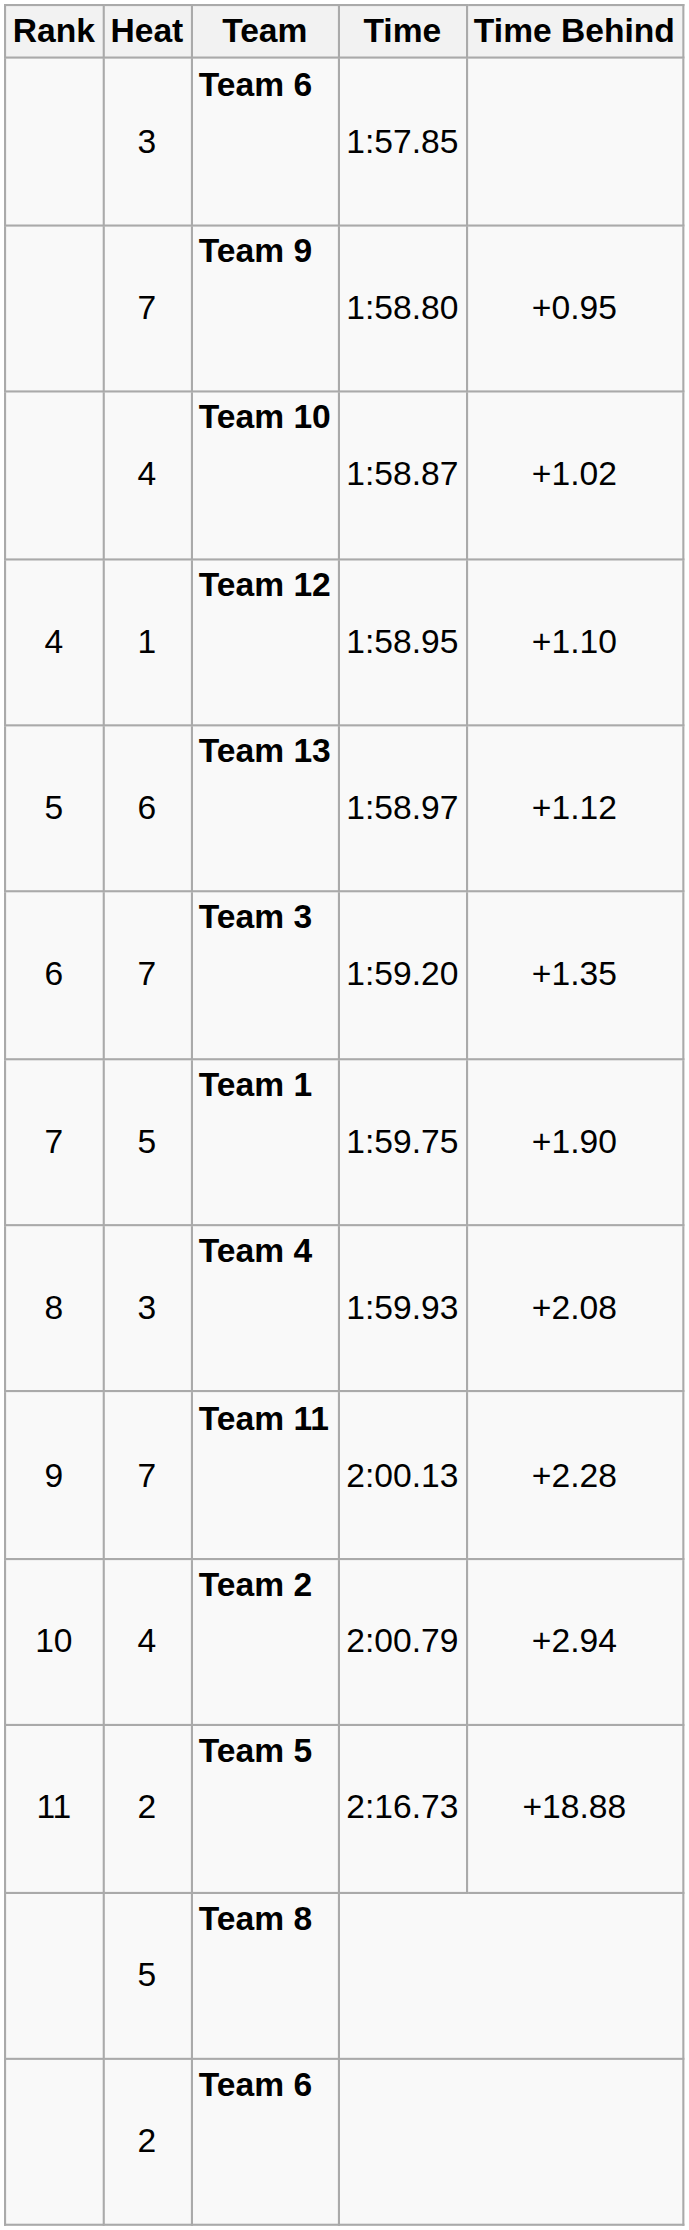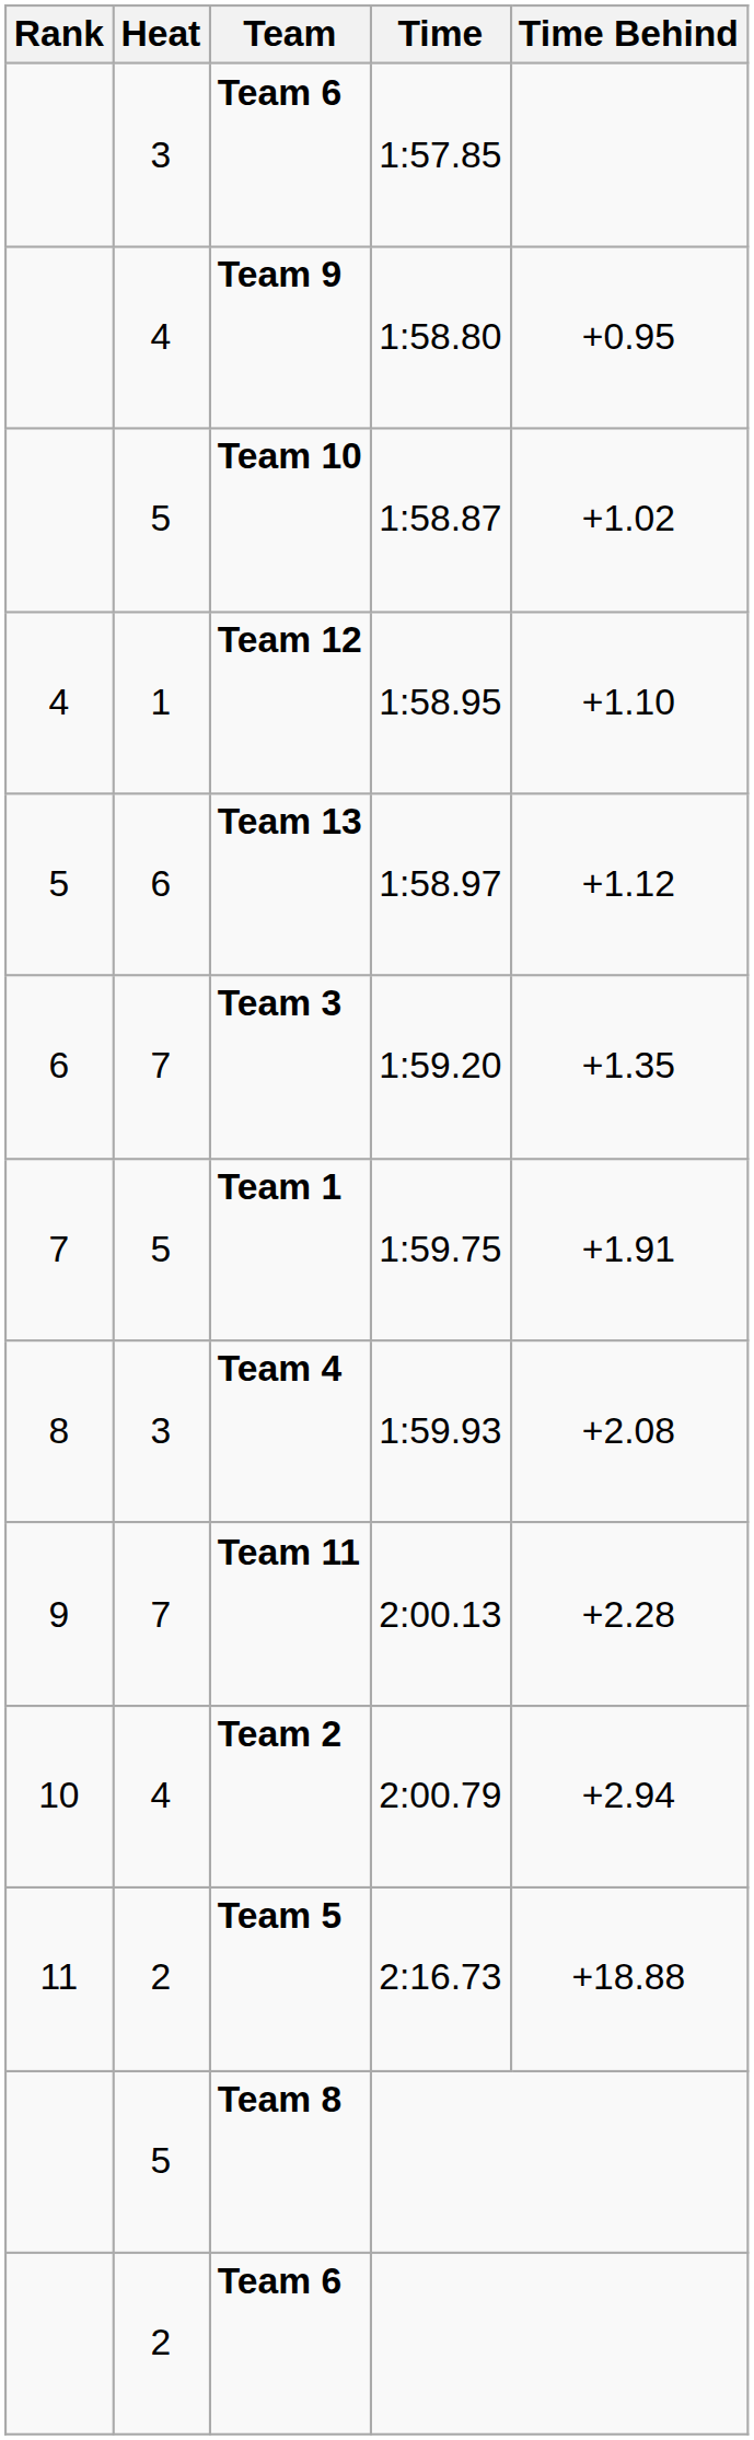Team 9 | Heat: 7 -> 4
Team 10 | Heat: 4 -> 5
Team 1 | Time Behind: +1.90 -> +1.91
